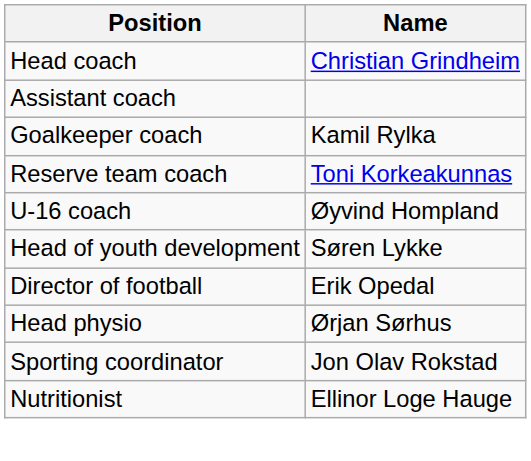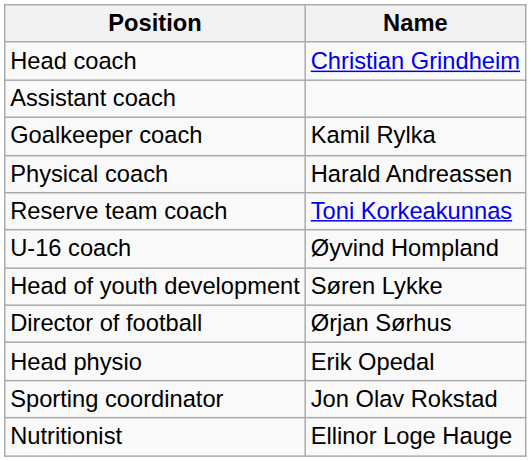+ row: Physical coach | Harald Andreassen
Director of football | Name: Erik Opedal -> Ørjan Sørhus
Head physio | Name: Ørjan Sørhus -> Erik Opedal
